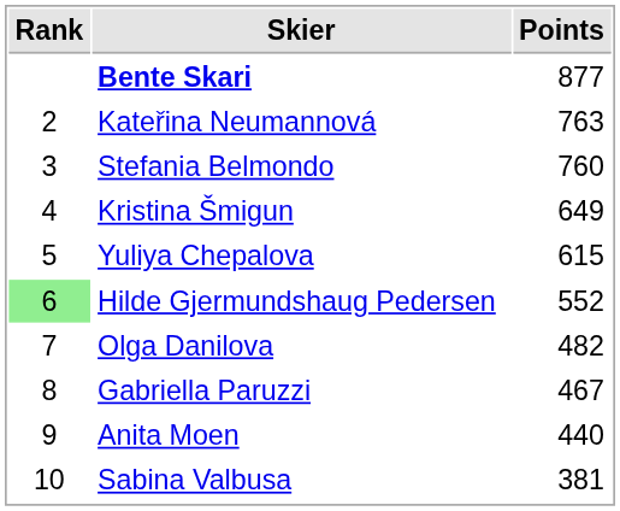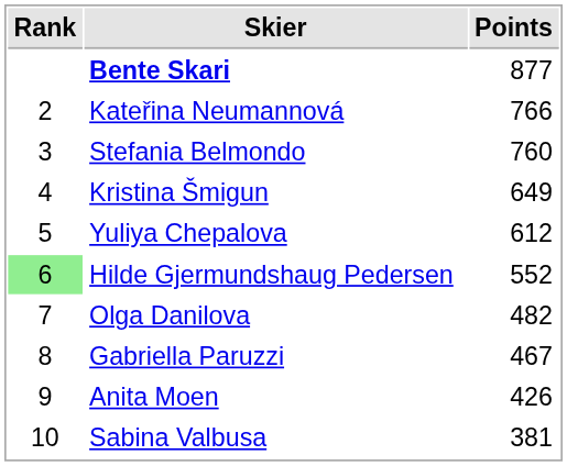Kateřina Neumannová | Points: 763 -> 766
Yuliya Chepalova | Points: 615 -> 612
Anita Moen | Points: 440 -> 426
